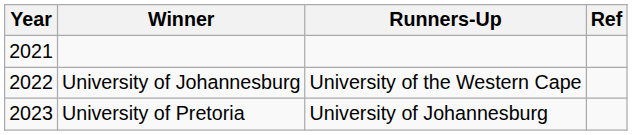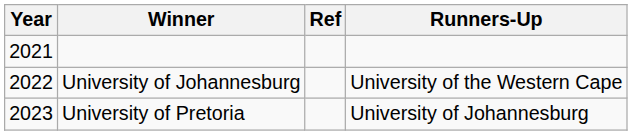columns swapped: Runners-Up <-> Ref
